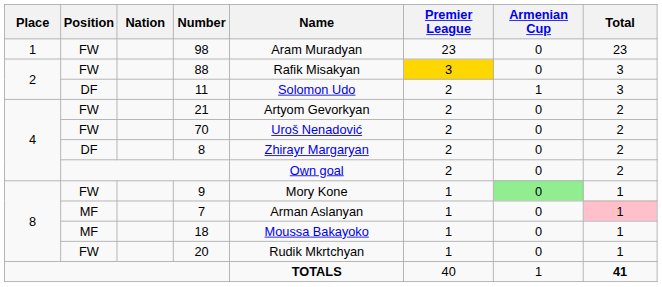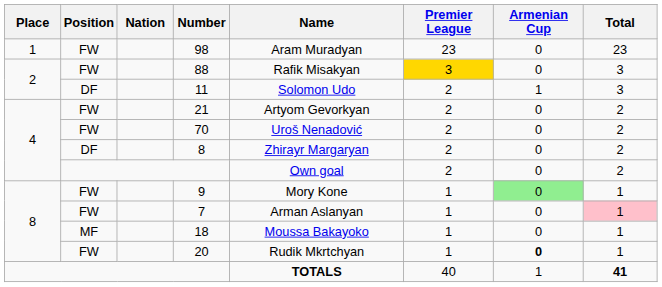7 | Position: MF -> FW
20 | Armenian Cup: normal -> bold
